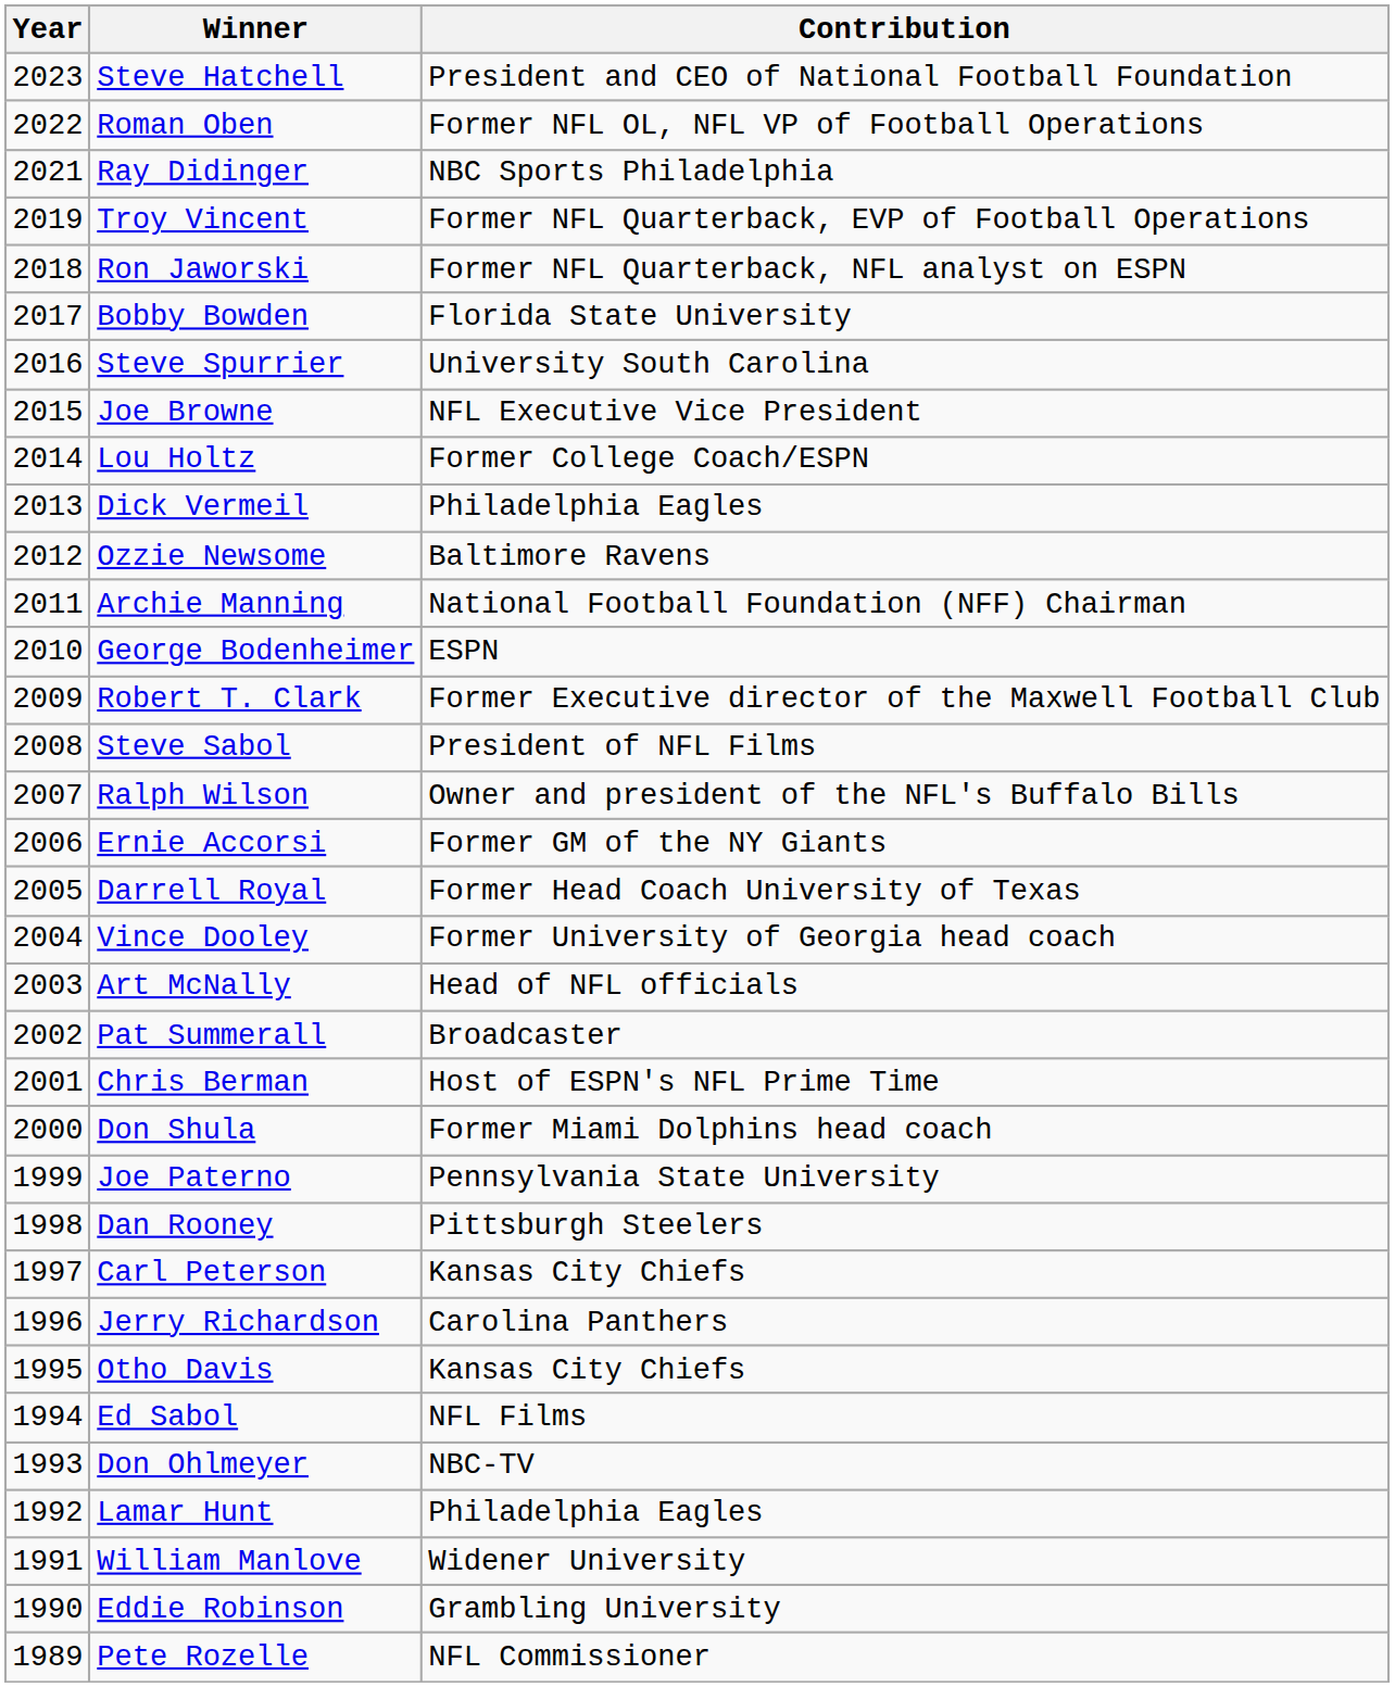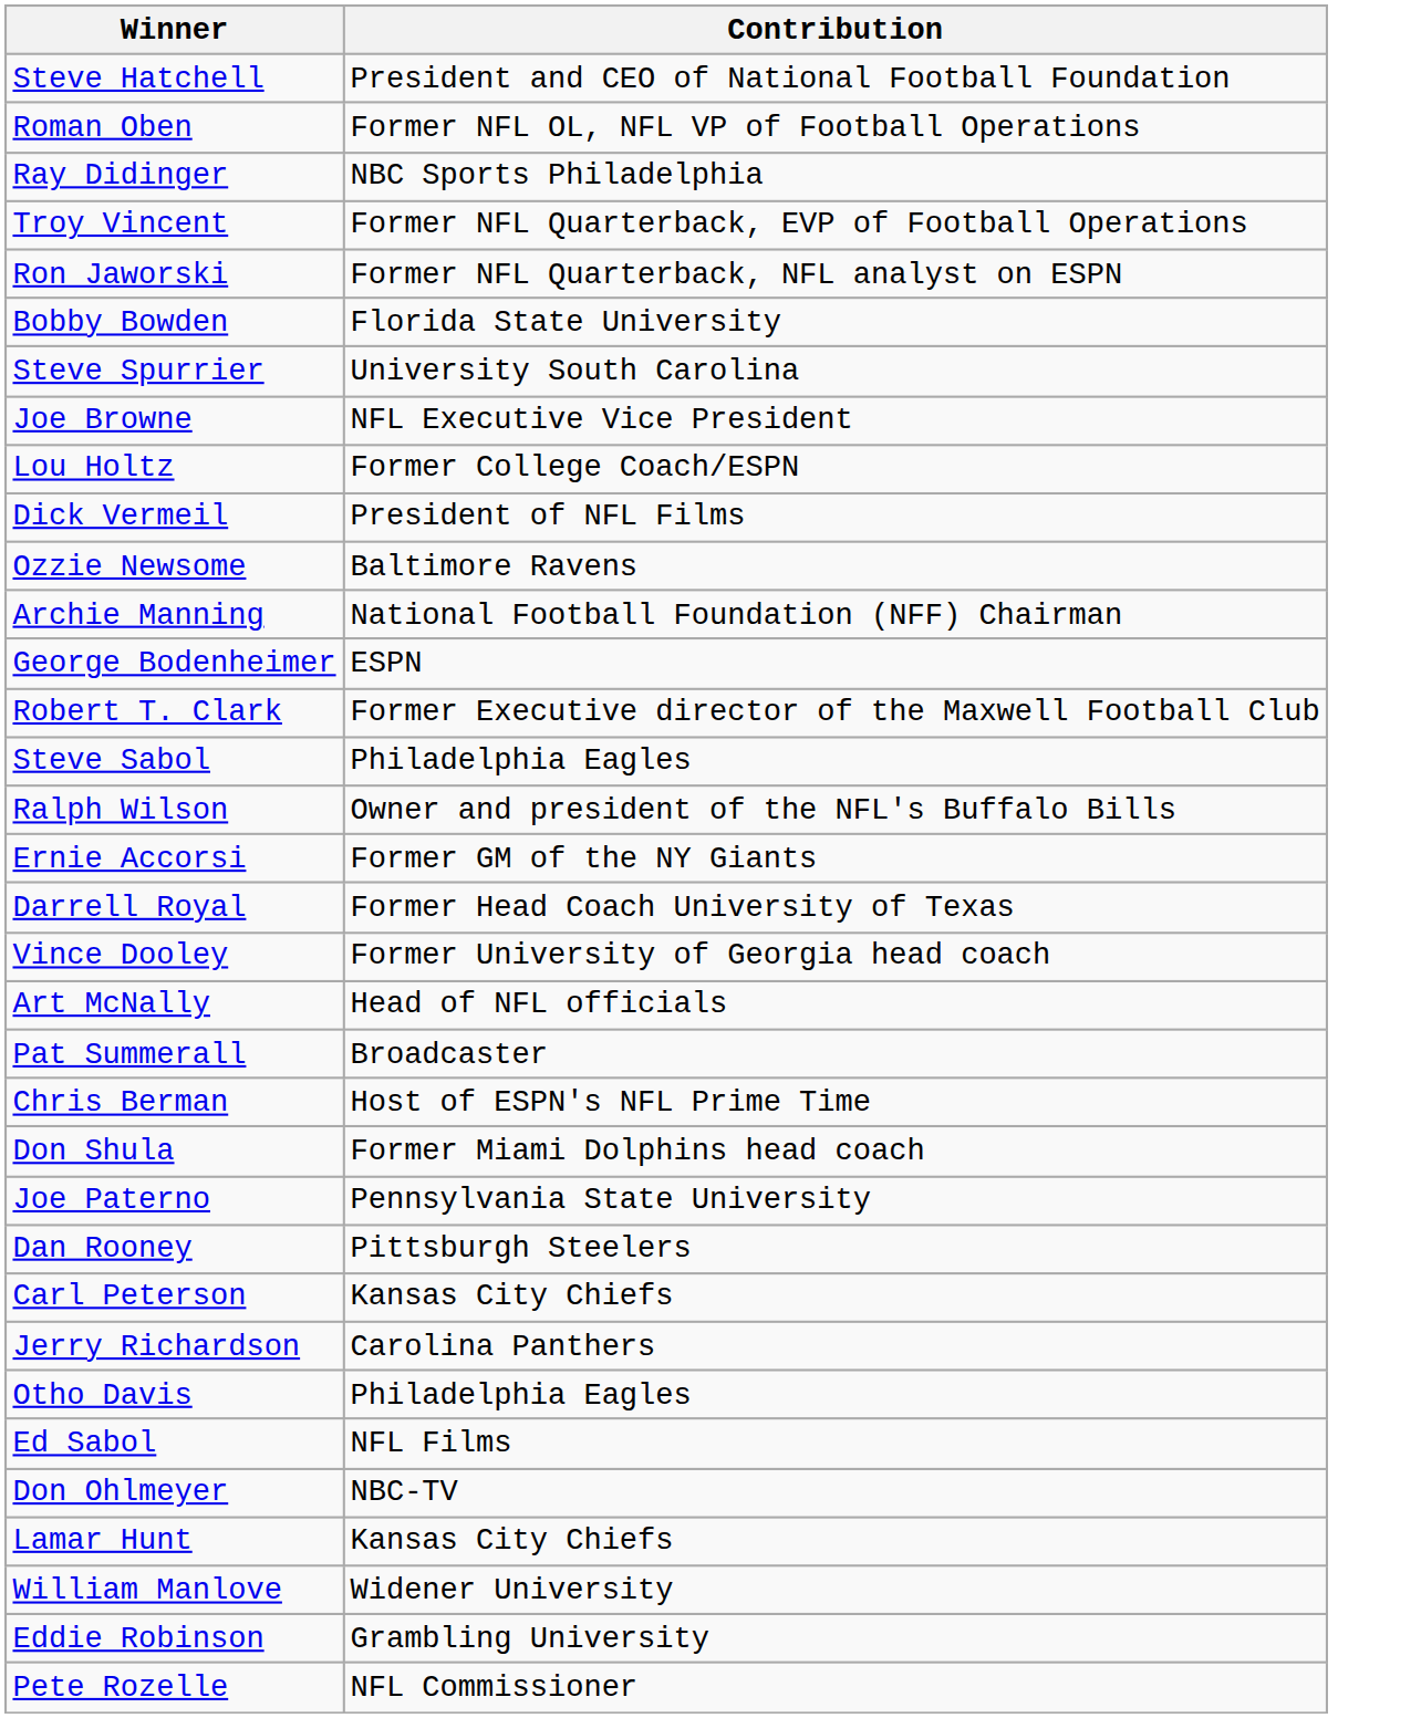- column: Year | 2023 | 2022 | 2021 | 2019 | 2018 | 2017 | 2016 | 2015 | 2014 | 2013 | 2012 | 2011 | 2010 | 2009 | 2008 | 2007 | 2006 | 2005 | 2004 | 2003 | 2002 | 2001 | 2000 | 1999 | 1998 | 1997 | 1996 | 1995 | 1994 | 1993 | 1992 | 1991 | 1990 | 1989
Dick Vermeil | Contribution: Philadelphia Eagles -> President of NFL Films
Steve Sabol | Contribution: President of NFL Films -> Philadelphia Eagles
Otho Davis | Contribution: Kansas City Chiefs -> Philadelphia Eagles
Lamar Hunt | Contribution: Philadelphia Eagles -> Kansas City Chiefs
